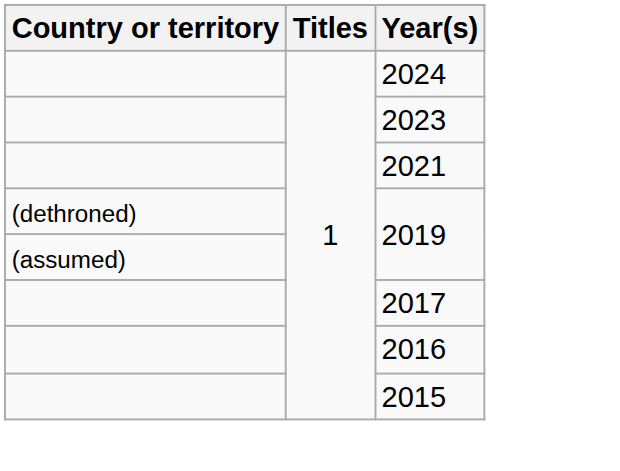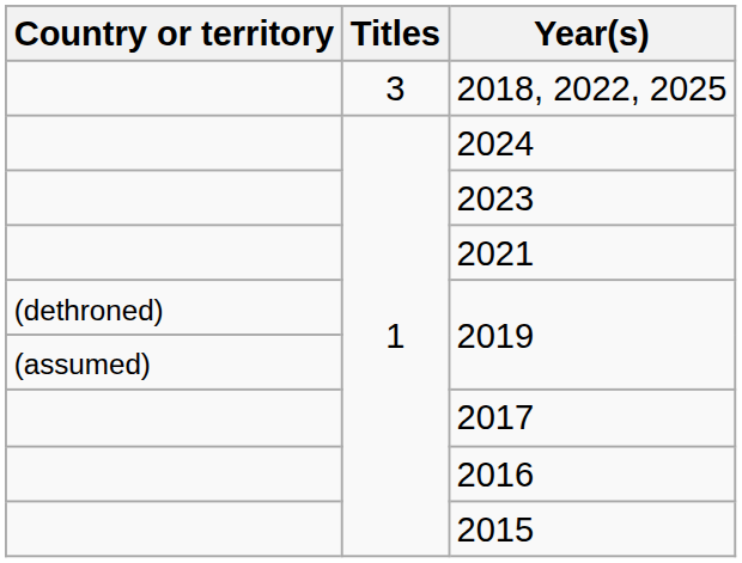+ row: 3 | 2018, 2022, 2025
